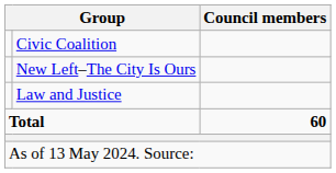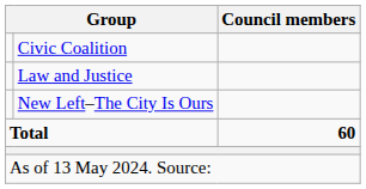rows swapped: Law and Justice <-> New Left–The City Is Ours
